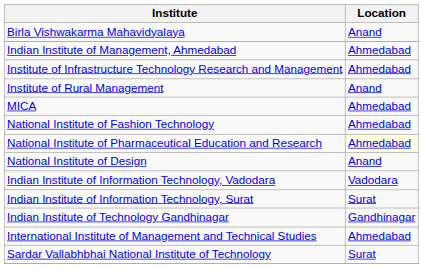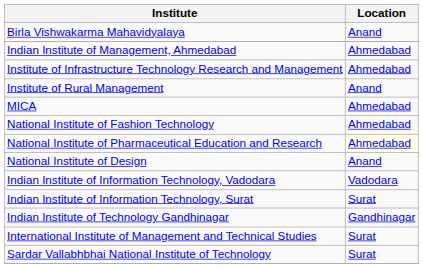International Institute of Management and Technical Studies | Location: Ahmedabad -> Surat
